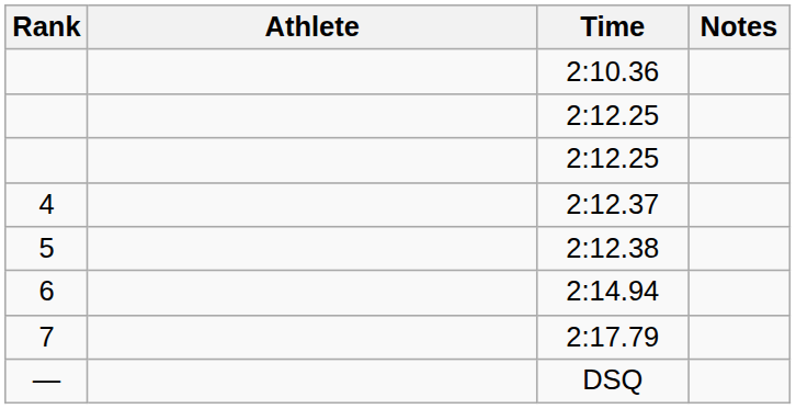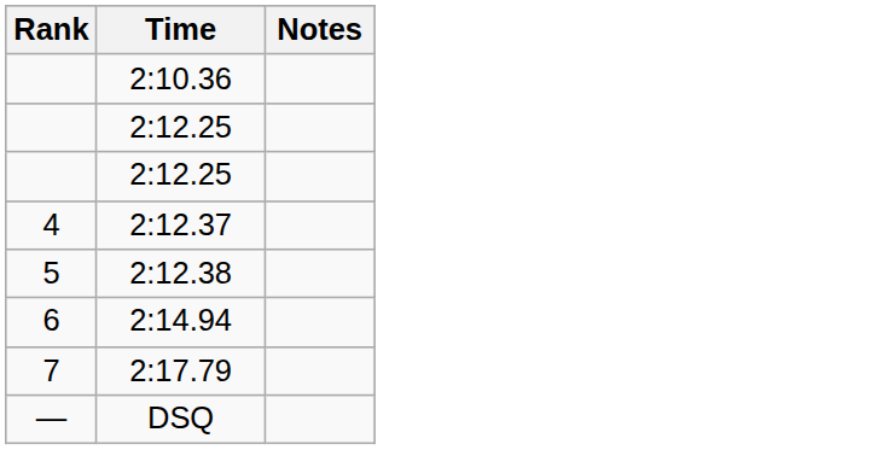- column: Athlete
